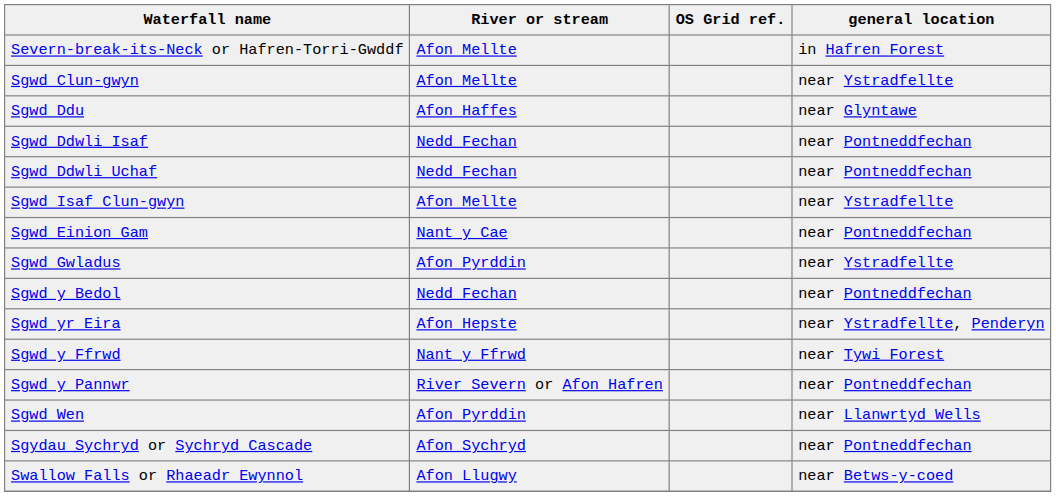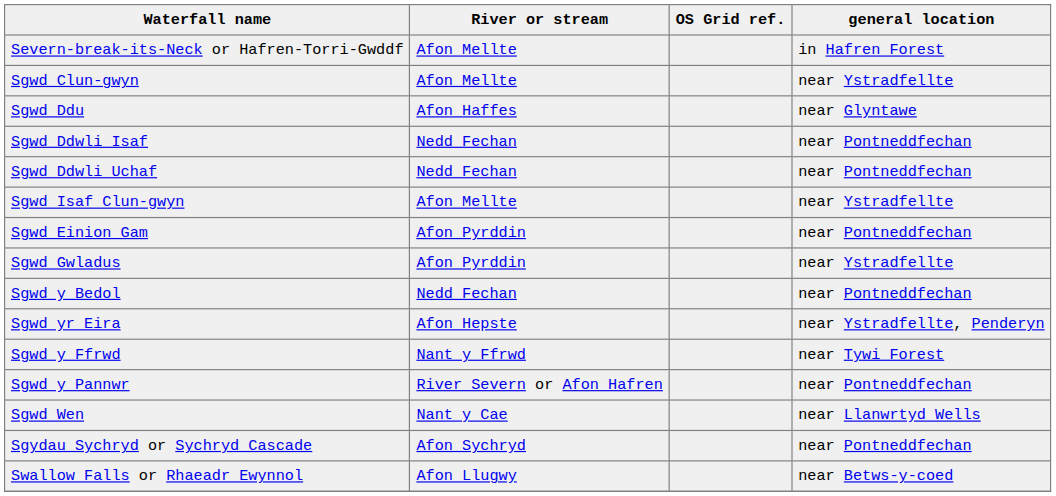Sgwd Einion Gam | River or stream: Nant y Cae -> Afon Pyrddin
Sgwd Wen | River or stream: Afon Pyrddin -> Nant y Cae
